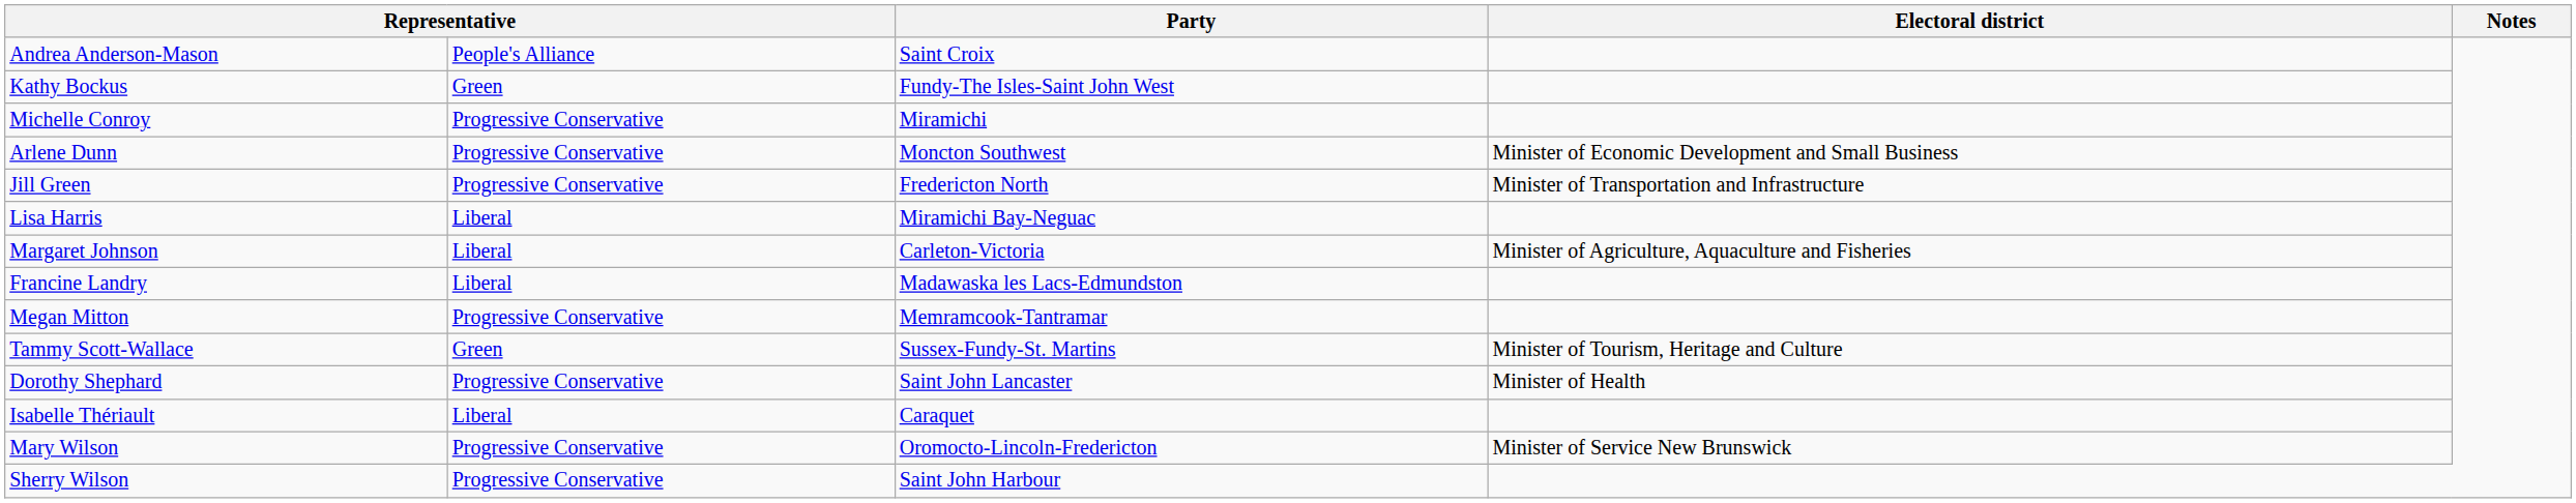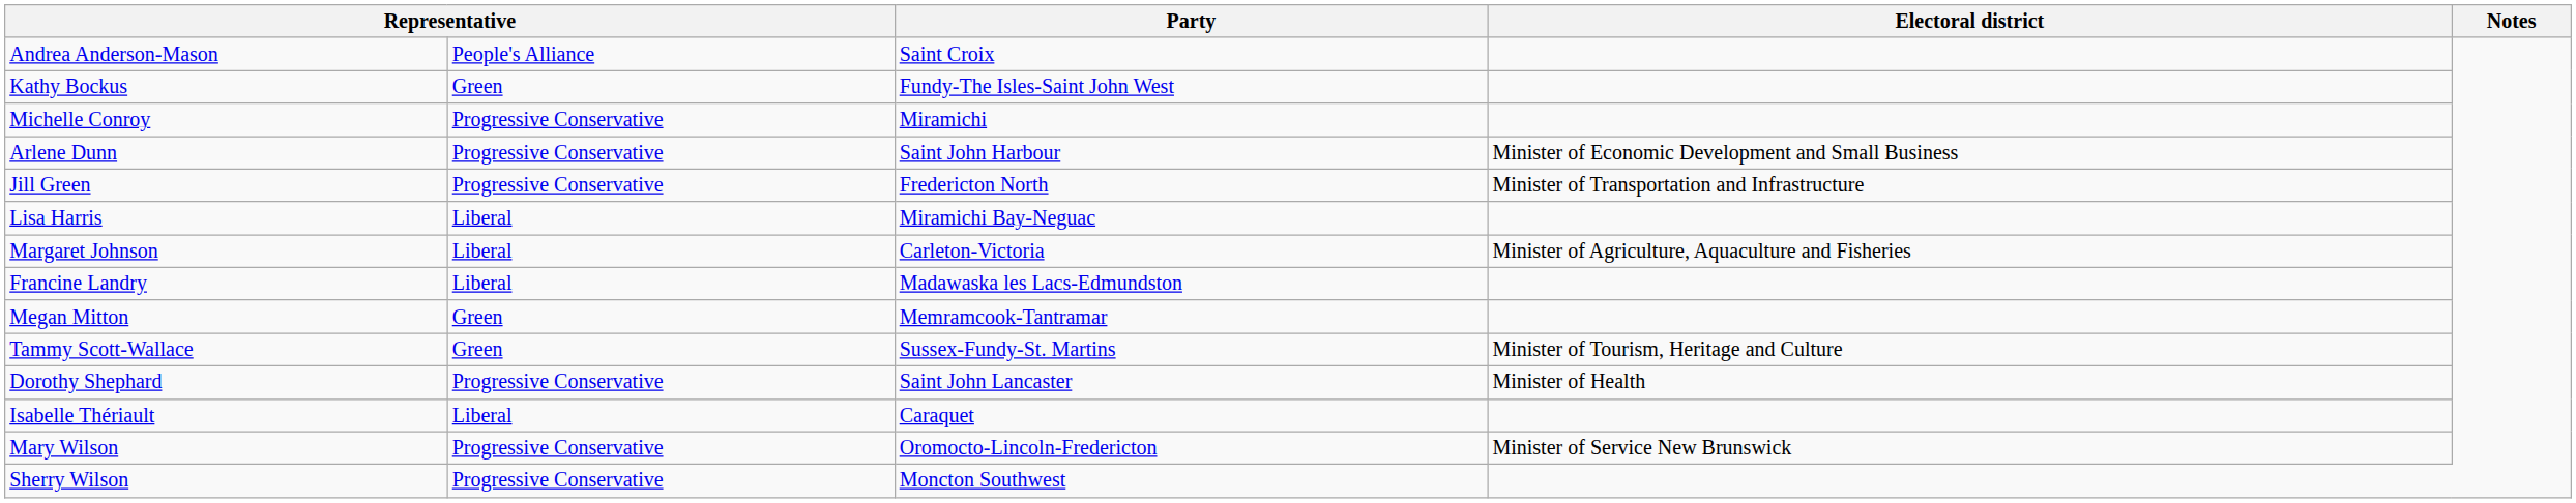Arlene Dunn | Party: Moncton Southwest -> Saint John Harbour
Megan Mitton | column 2: Progressive Conservative -> Green
Sherry Wilson | Party: Saint John Harbour -> Moncton Southwest
